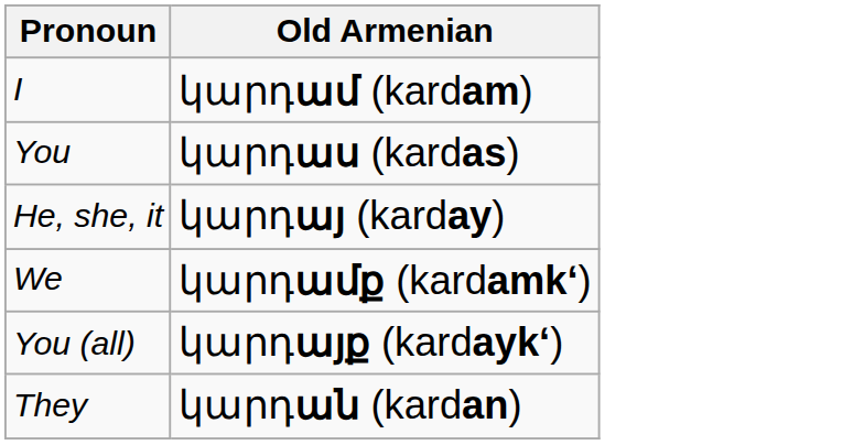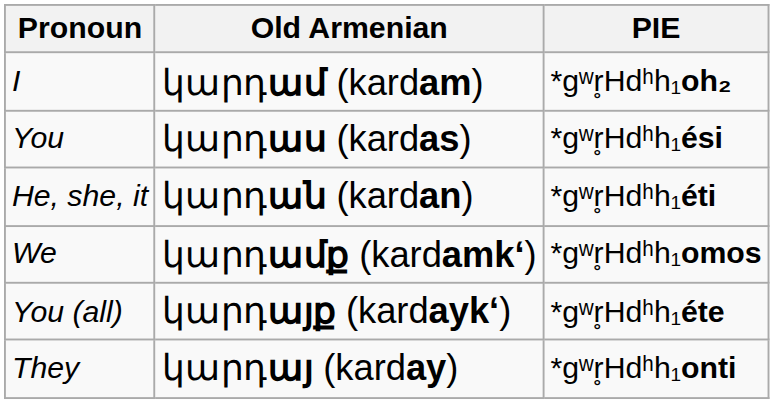+ column: PIE | *gʷr̥Hdʰh₁oh₂ | *gʷr̥Hdʰh₁ési | *gʷr̥Hdʰh₁éti | *gʷr̥Hdʰh₁omos | *gʷr̥Hdʰh₁éte | *gʷr̥Hdʰh₁onti
He, she, it | Old Armenian: կարդայ (karday) -> կարդան (kardan)
They | Old Armenian: կարդան (kardan) -> կարդայ (karday)
